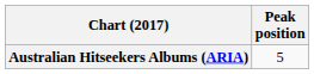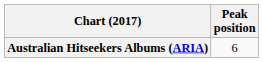Australian Hitseekers Albums (ARIA) | Peak position: 5 -> 6
